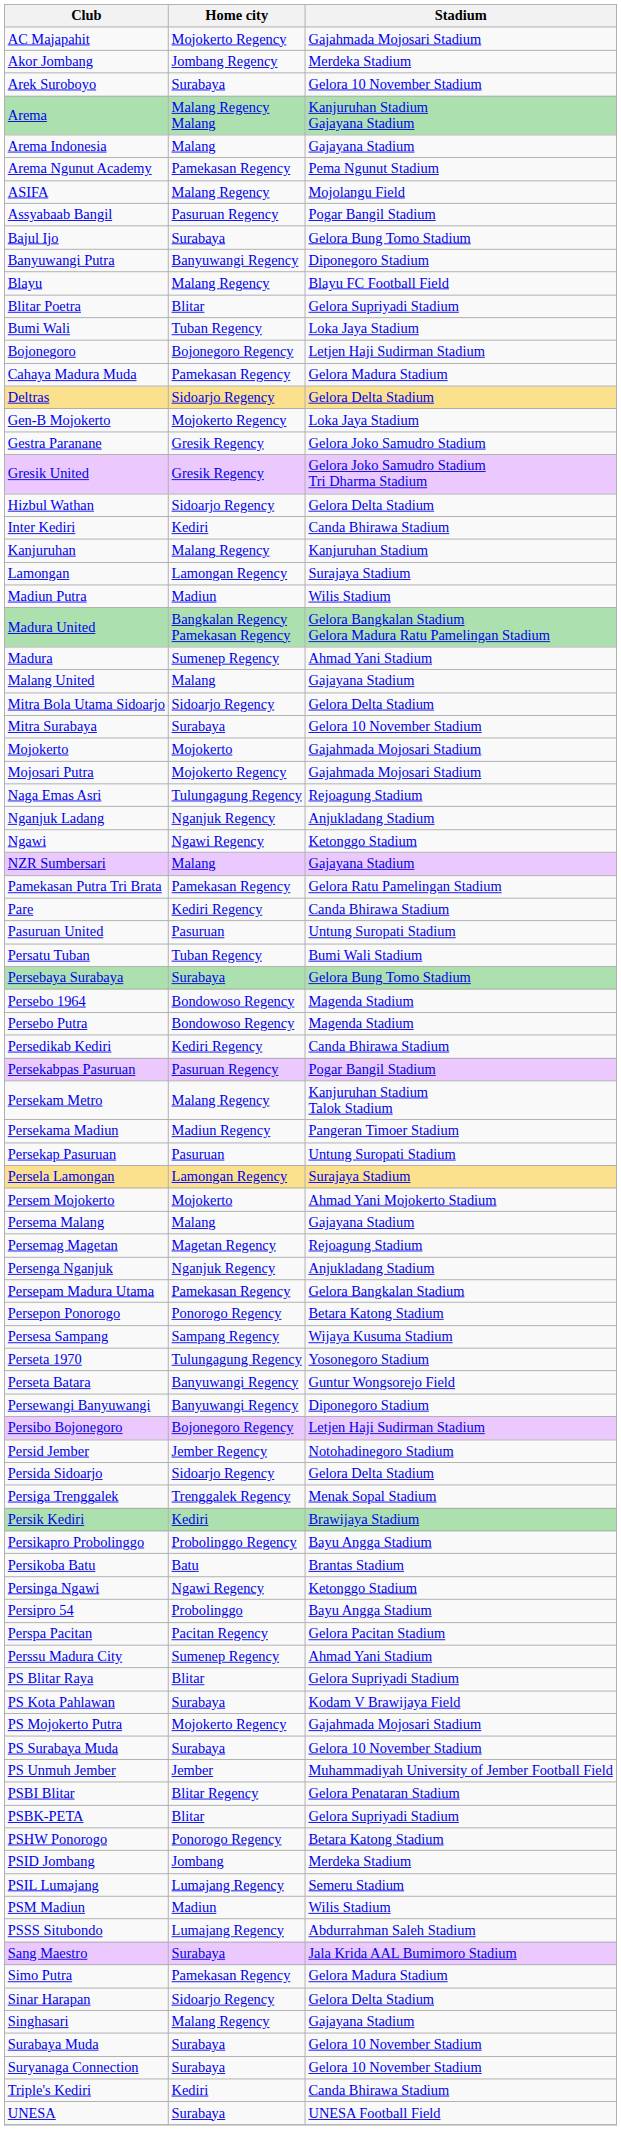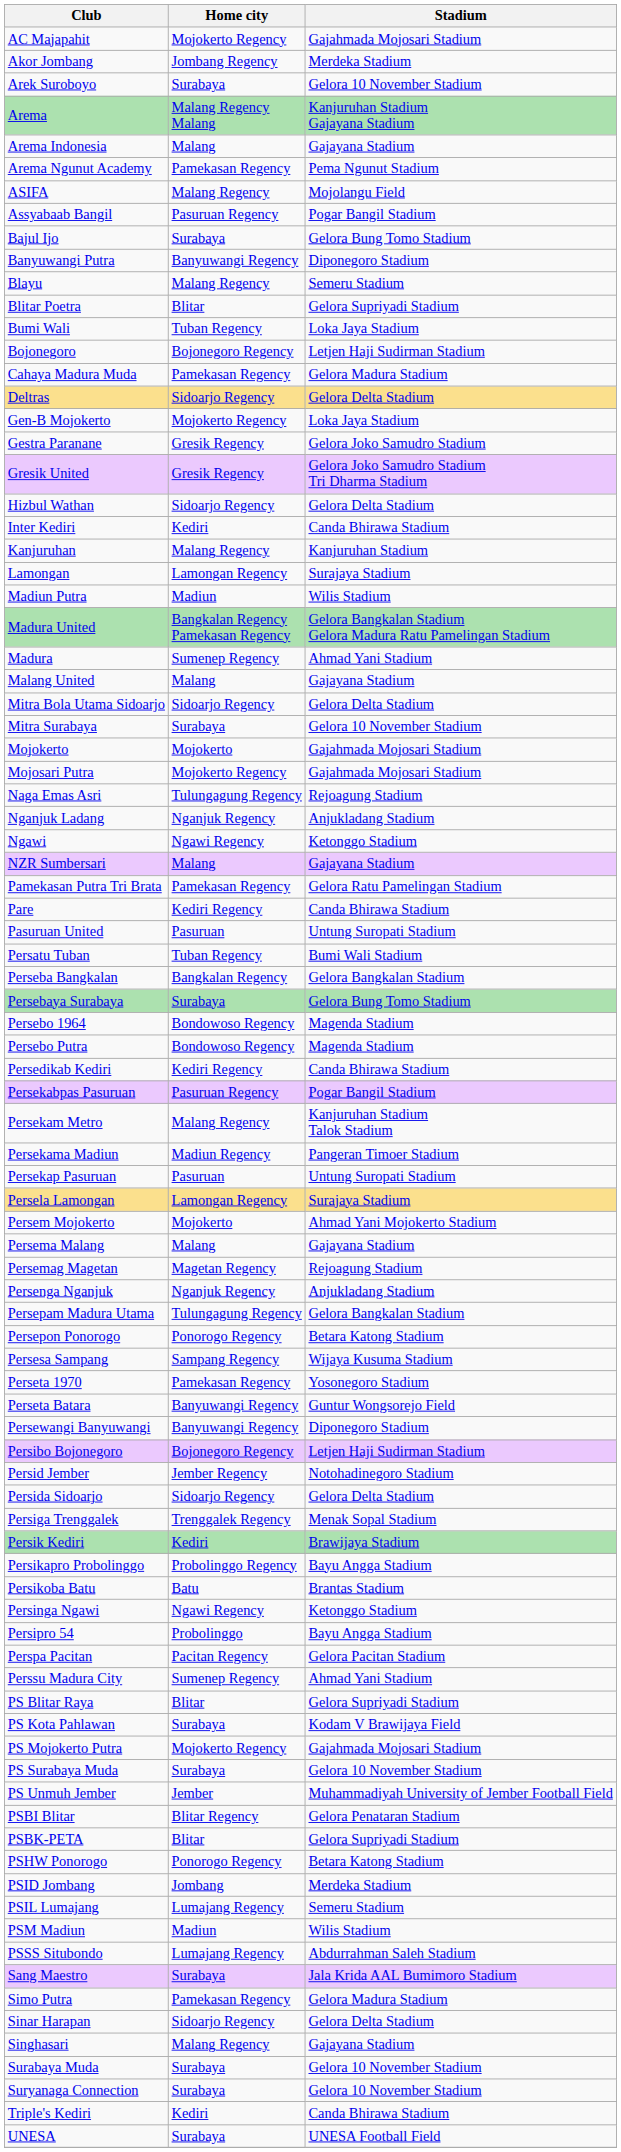Blayu | Stadium: Blayu FC Football Field -> Semeru Stadium
+ row: Perseba Bangkalan | Bangkalan Regency | Gelora Bangkalan Stadium
Persepam Madura Utama | Home city: Pamekasan Regency -> Tulungagung Regency
Perseta 1970 | Home city: Tulungagung Regency -> Pamekasan Regency
